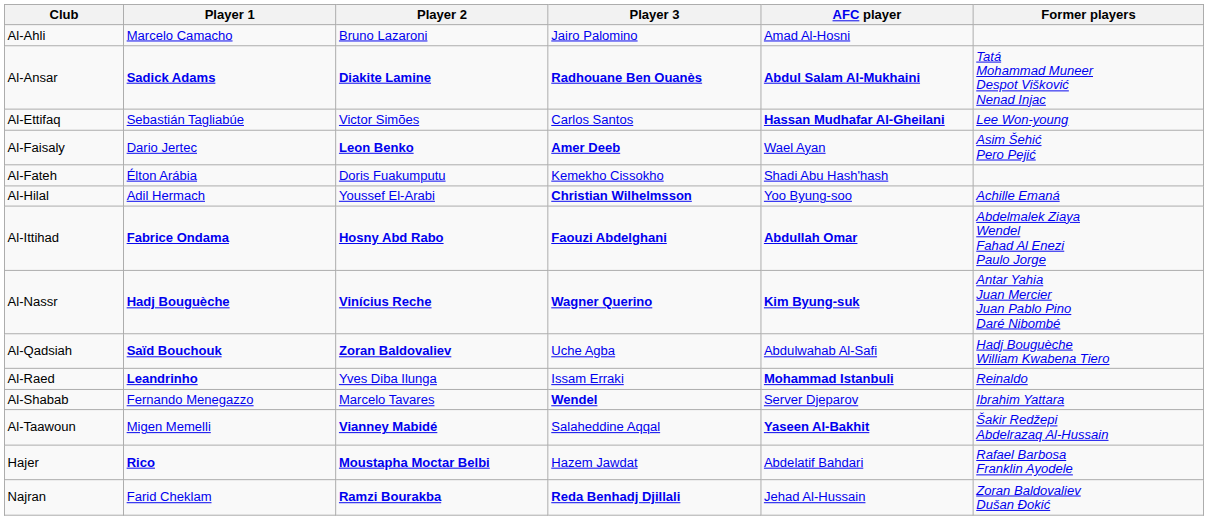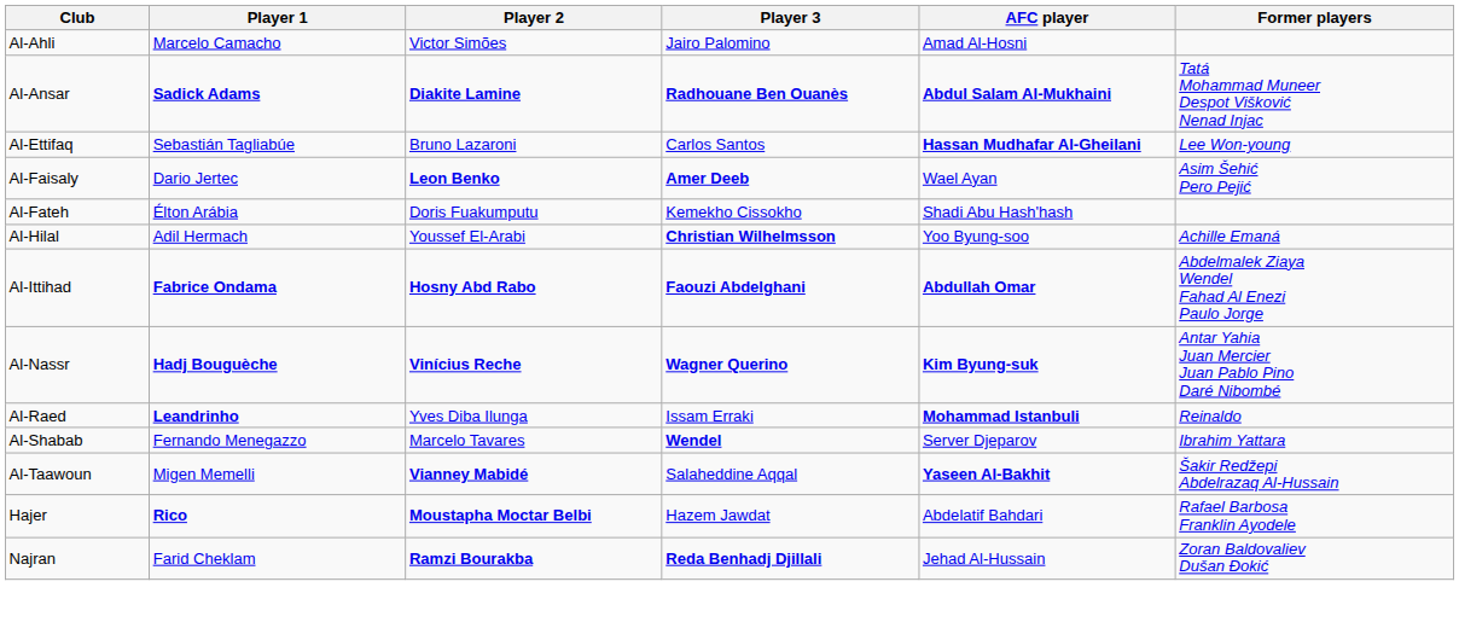Al-Ahli | Player 2: Bruno Lazaroni -> Victor Simões
Al-Ettifaq | Player 2: Victor Simões -> Bruno Lazaroni
- row: Al-Qadsiah | Saïd Bouchouk | Zoran Baldovaliev | Uche Agba | Abdulwahab Al-Safi | Hadj Bouguèche William Kwabena Tiero
